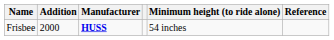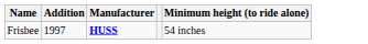- column: Reference
Frisbee | Addition: 2000 -> 1997
